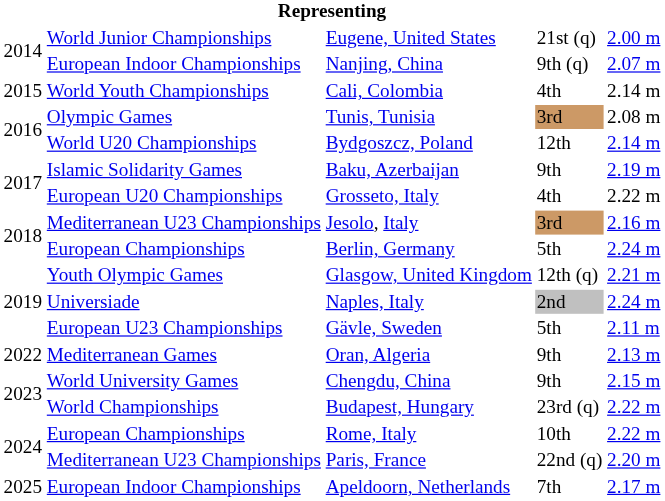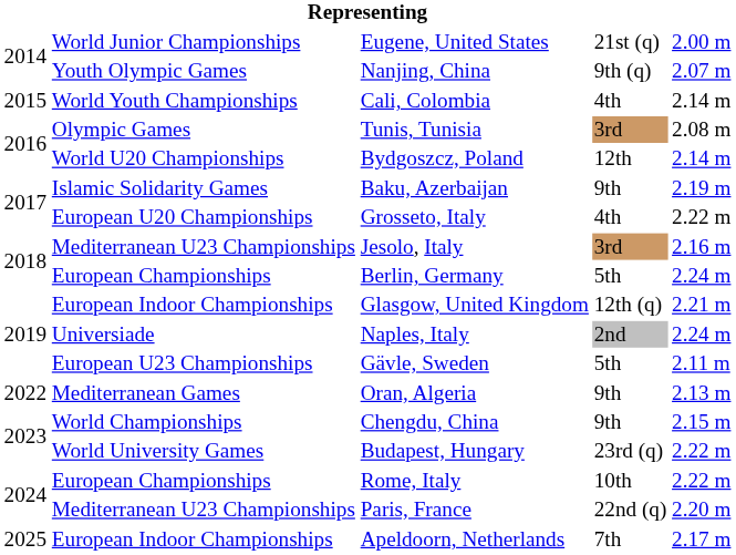Nanjing, China | column 2: European Indoor Championships -> Youth Olympic Games
Glasgow, United Kingdom | column 2: Youth Olympic Games -> European Indoor Championships
Chengdu, China | column 2: World University Games -> World Championships
Budapest, Hungary | column 2: World Championships -> World University Games
